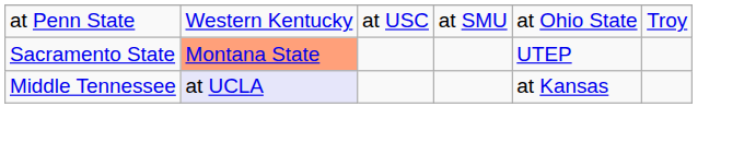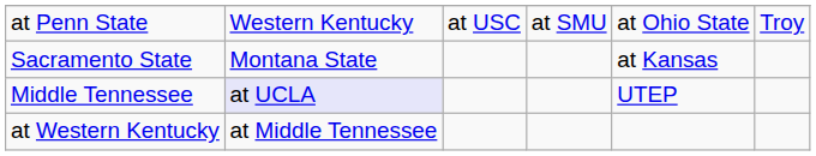Sacramento State | column 2: lightsalmon background -> no background
Sacramento State | column 5: UTEP -> at Kansas
Middle Tennessee | column 5: at Kansas -> UTEP
+ row: at Western Kentucky | at Middle Tennessee
